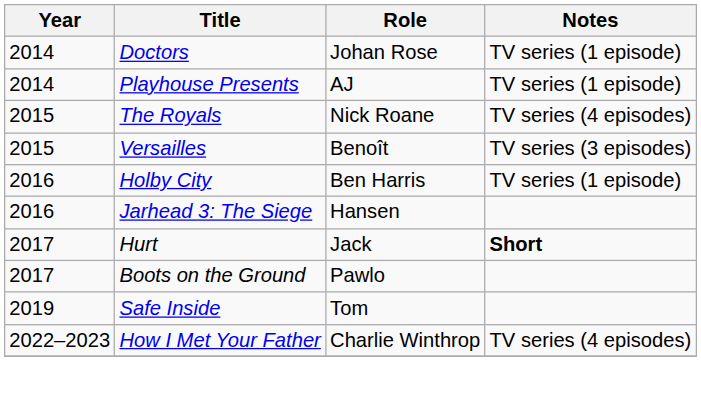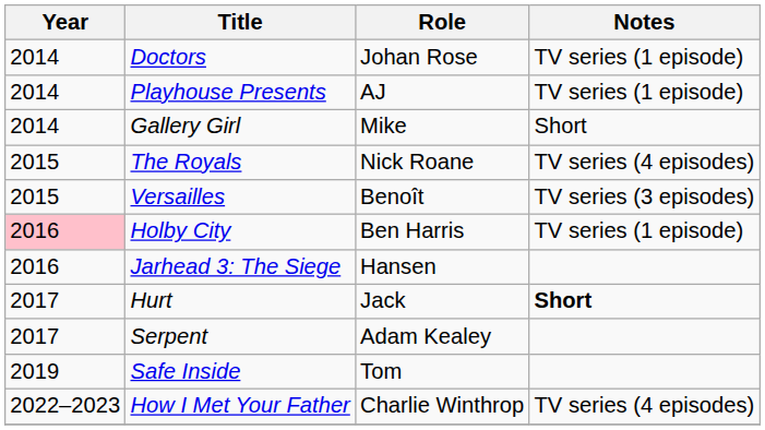+ row: 2014 | Gallery Girl | Mike | Short
Holby City | Year: no background -> pink background
+ row: 2017 | Serpent | Adam Kealey
- row: 2017 | Boots on the Ground | Pawlo
